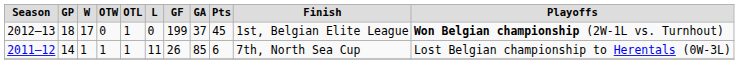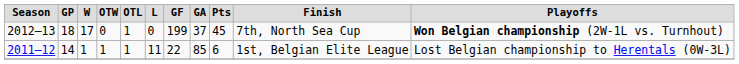2012–13 | column 10: 1st, Belgian Elite League -> 7th, North Sea Cup
2011–12 | column 7: 26 -> 22
2011–12 | column 10: 7th, North Sea Cup -> 1st, Belgian Elite League
